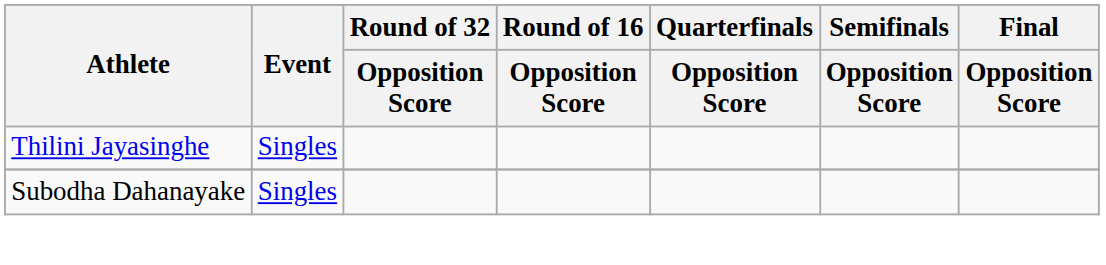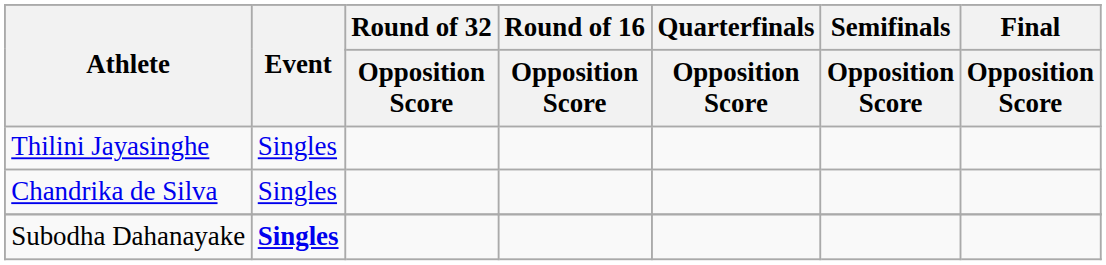+ row: Chandrika de Silva | Singles
Subodha Dahanayake | Event: normal -> bold
